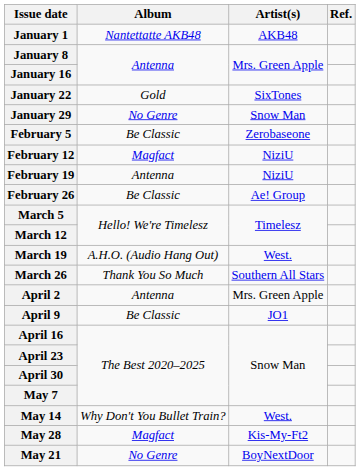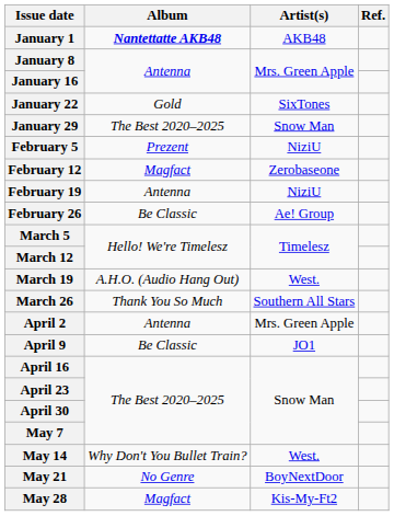January 1 | Album: normal -> bold
January 29 | Album: No Genre -> The Best 2020–2025
February 5 | Album: Be Classic -> Prezent
February 5 | Artist(s): Zerobaseone -> NiziU
February 12 | Artist(s): NiziU -> Zerobaseone
rows swapped: May 21 <-> May 28
